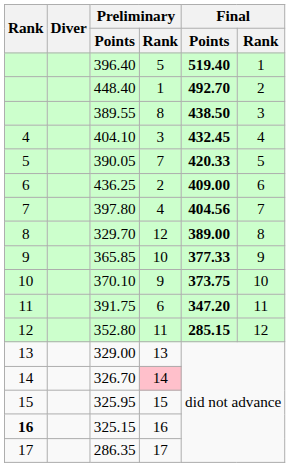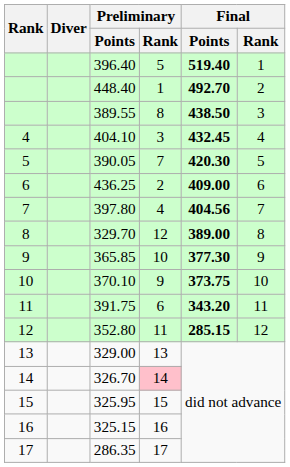390.05 | Final / Points: 420.33 -> 420.30
365.85 | Final / Points: 377.33 -> 377.30
391.75 | Final / Points: 347.20 -> 343.20
325.15 | Rank: bold -> normal
